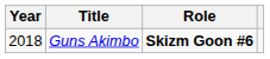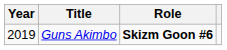Guns Akimbo | Year: 2018 -> 2019
